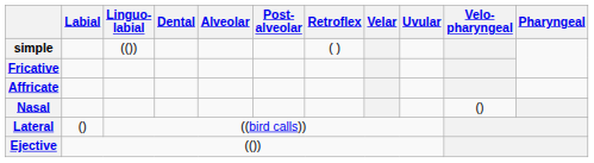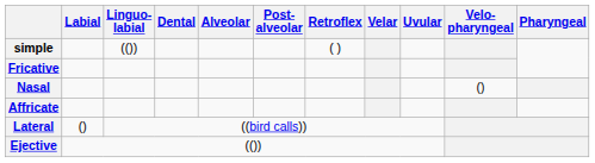rows swapped: Affricate <-> Nasal
